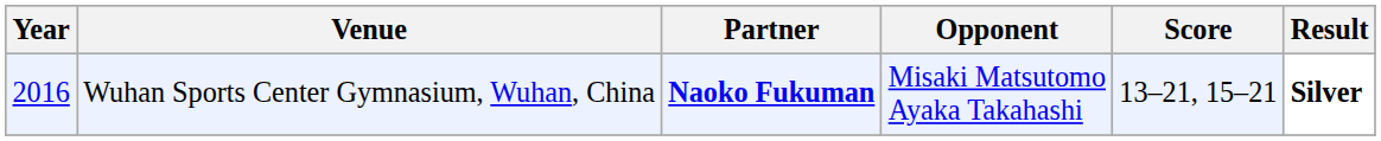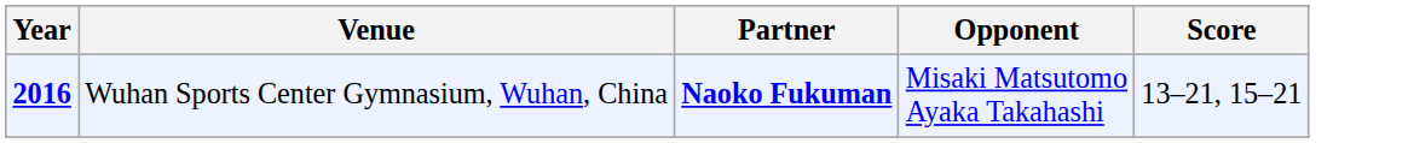- column: Result | Silver
Wuhan Sports Center Gymnasium, Wuhan, China | Year: normal -> bold
